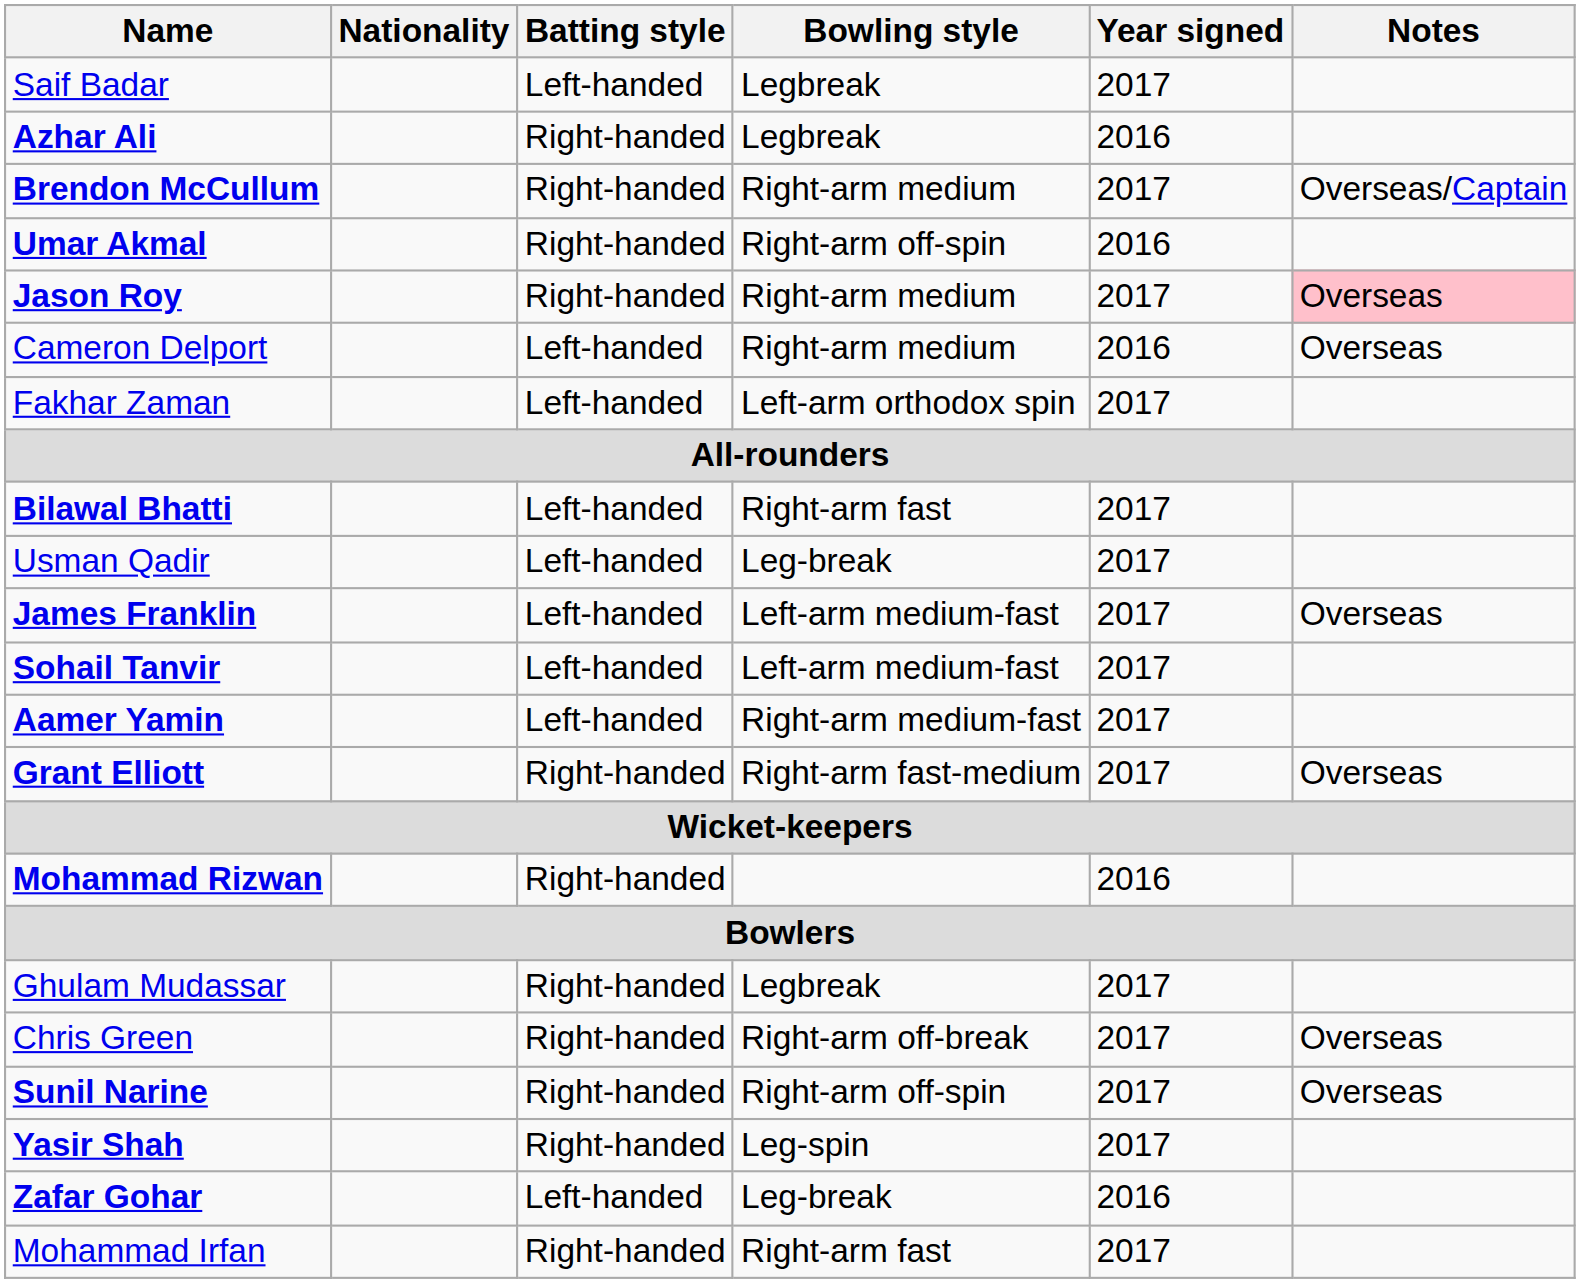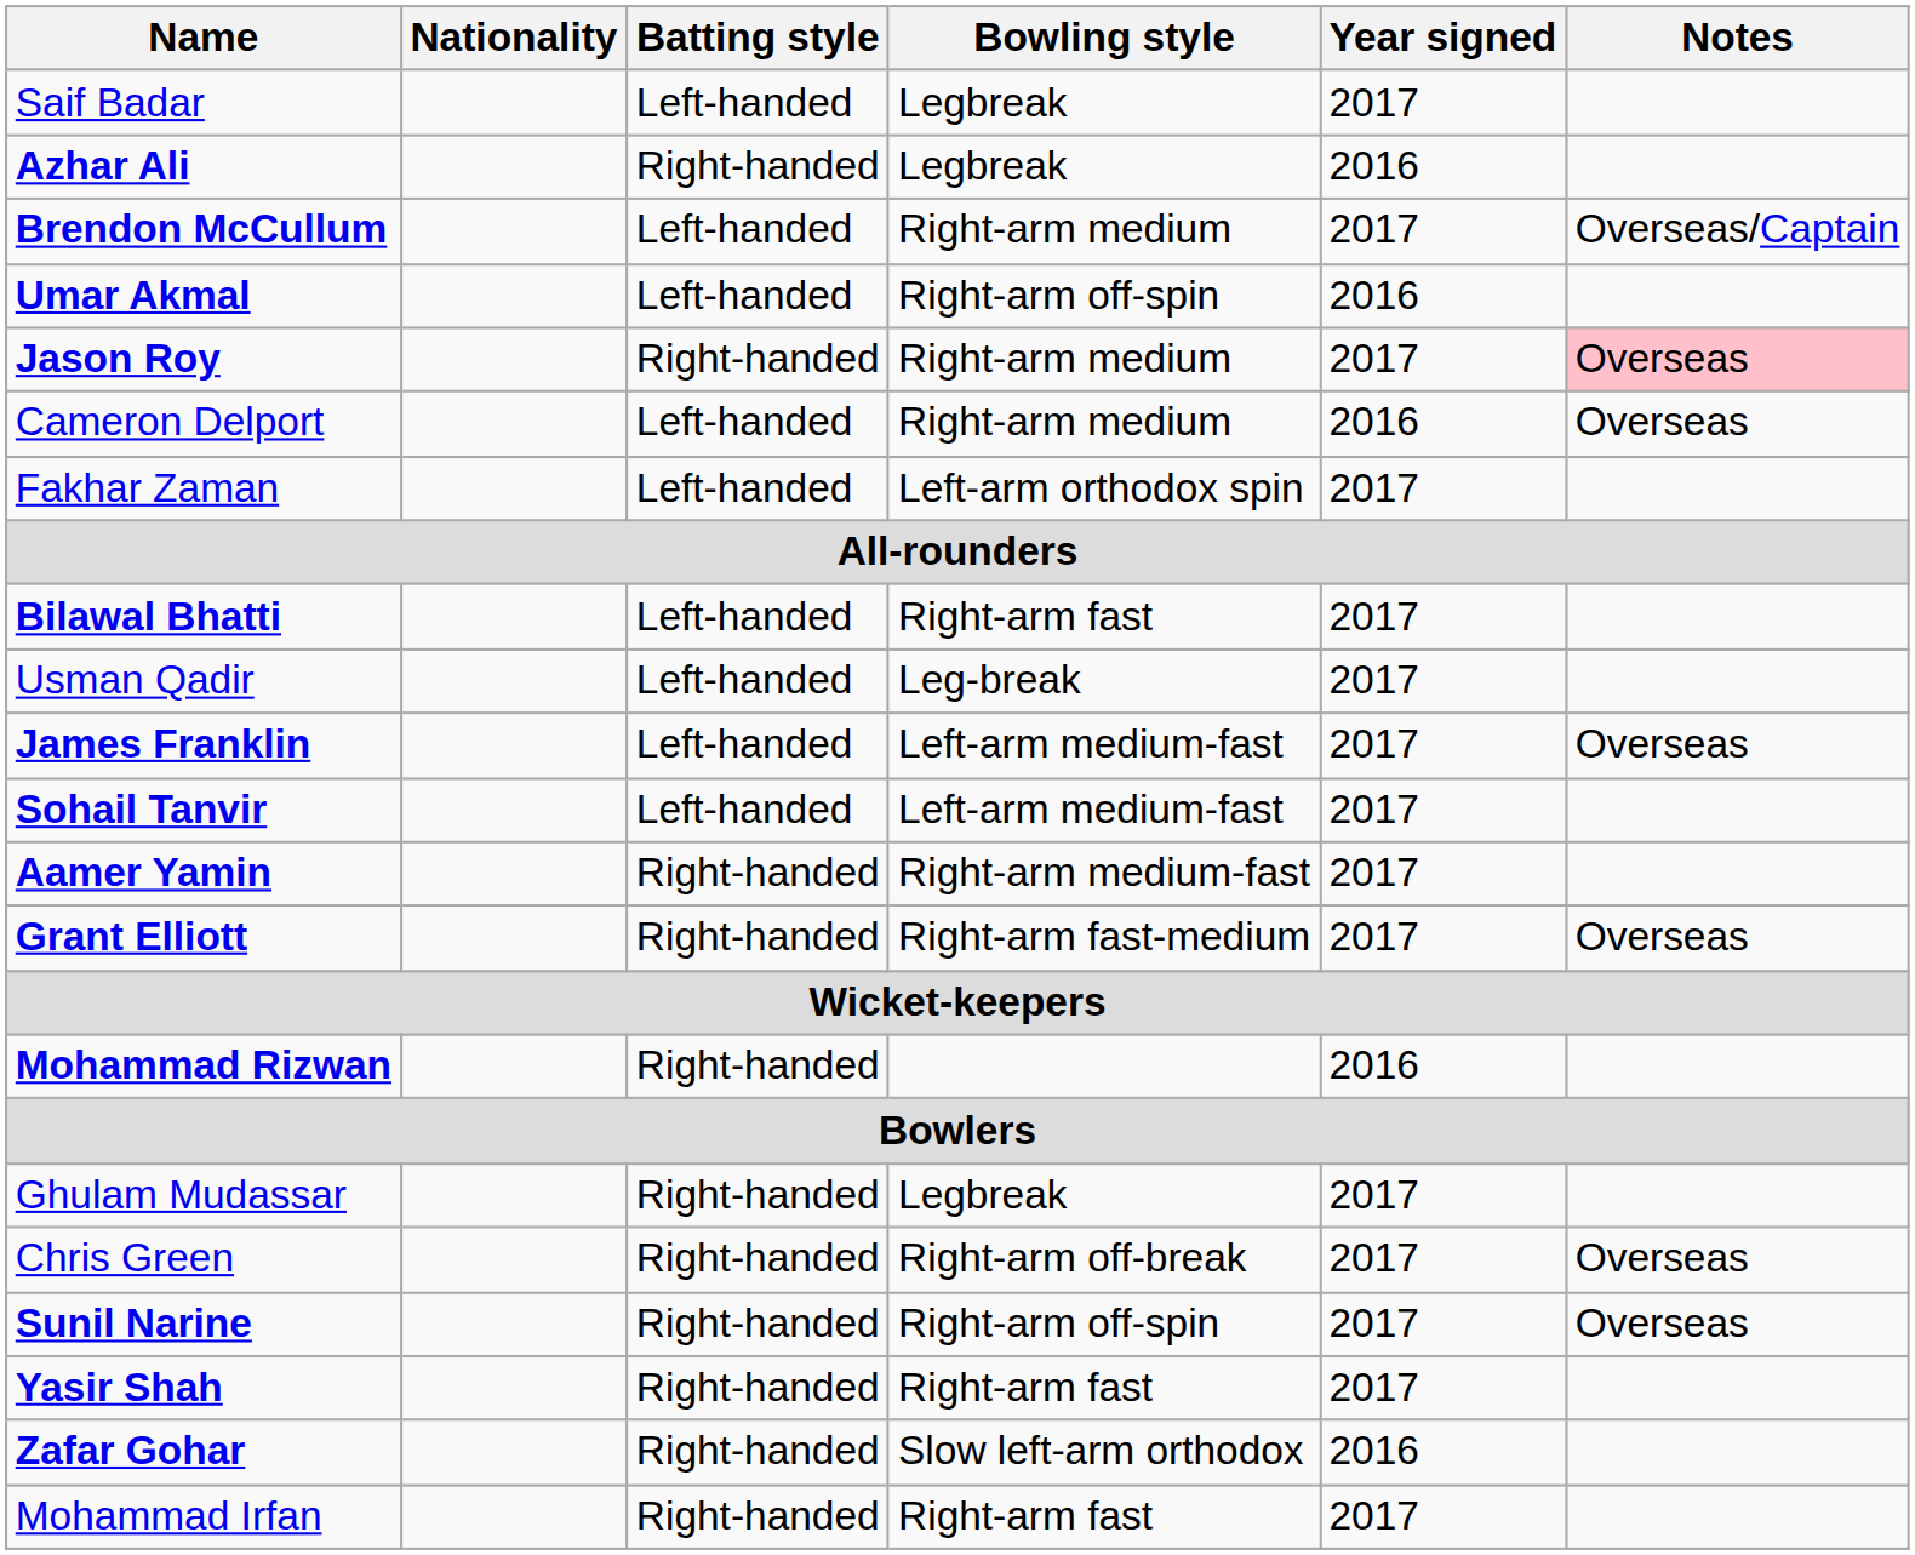Brendon McCullum | Batting style: Right-handed -> Left-handed
Umar Akmal | Batting style: Right-handed -> Left-handed
Aamer Yamin | Batting style: Left-handed -> Right-handed
Yasir Shah | Bowling style: Leg-spin -> Right-arm fast
Zafar Gohar | Batting style: Left-handed -> Right-handed
Zafar Gohar | Bowling style: Leg-break -> Slow left-arm orthodox
